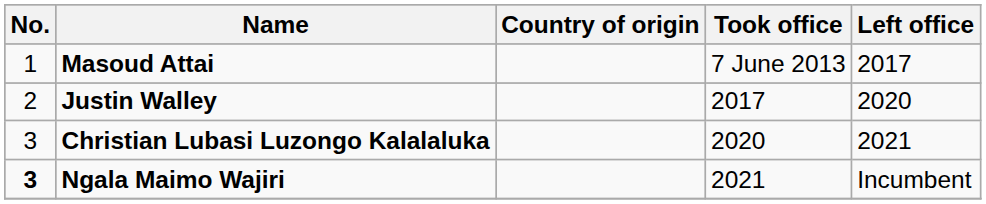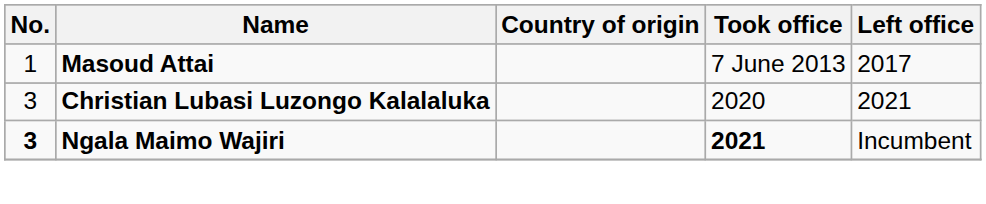- row: 2 | Justin Walley | 2017 | 2020
Ngala Maimo Wajiri | Took office: normal -> bold
